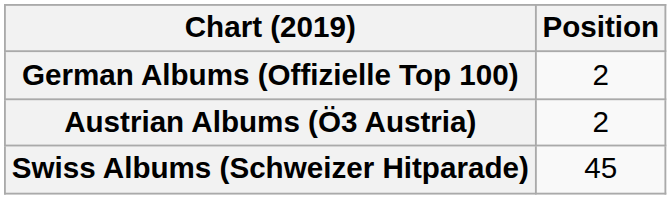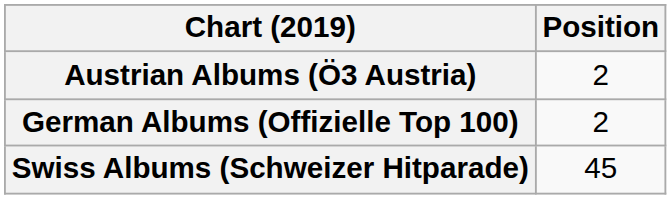rows swapped: Austrian Albums (Ö3 Austria) <-> German Albums (Offizielle Top 100)
